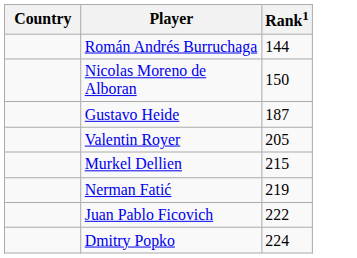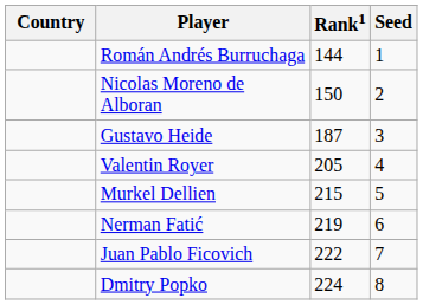+ column: Seed | 1 | 2 | 3 | 4 | 5 | 6 | 7 | 8
